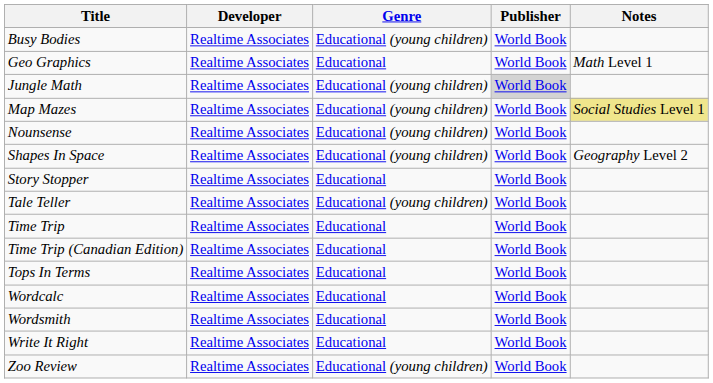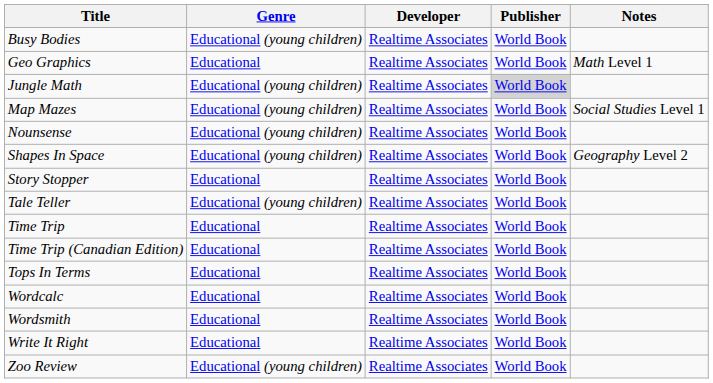columns swapped: Genre <-> Developer
Map Mazes | Notes: khaki background -> no background
